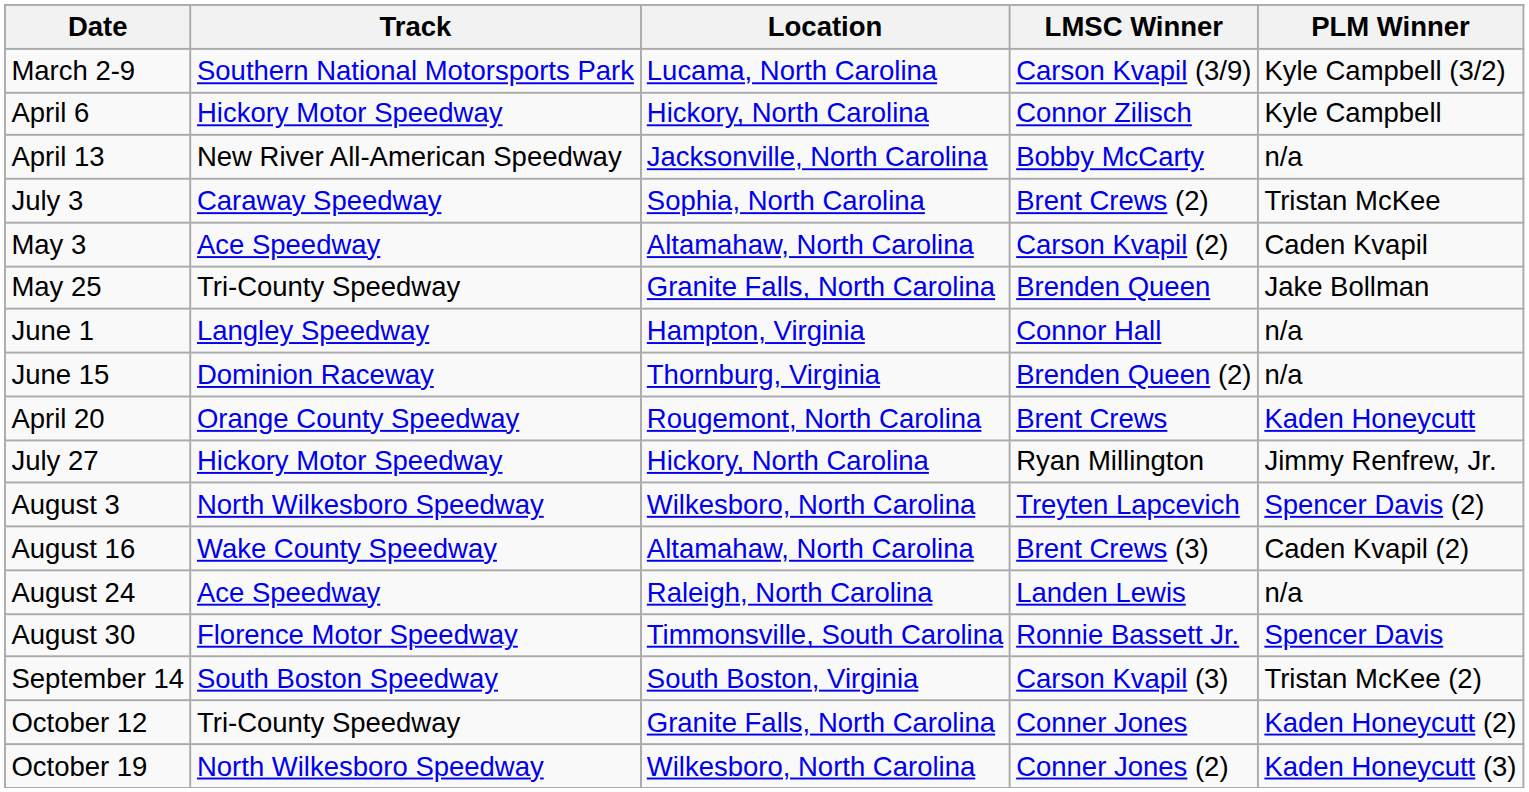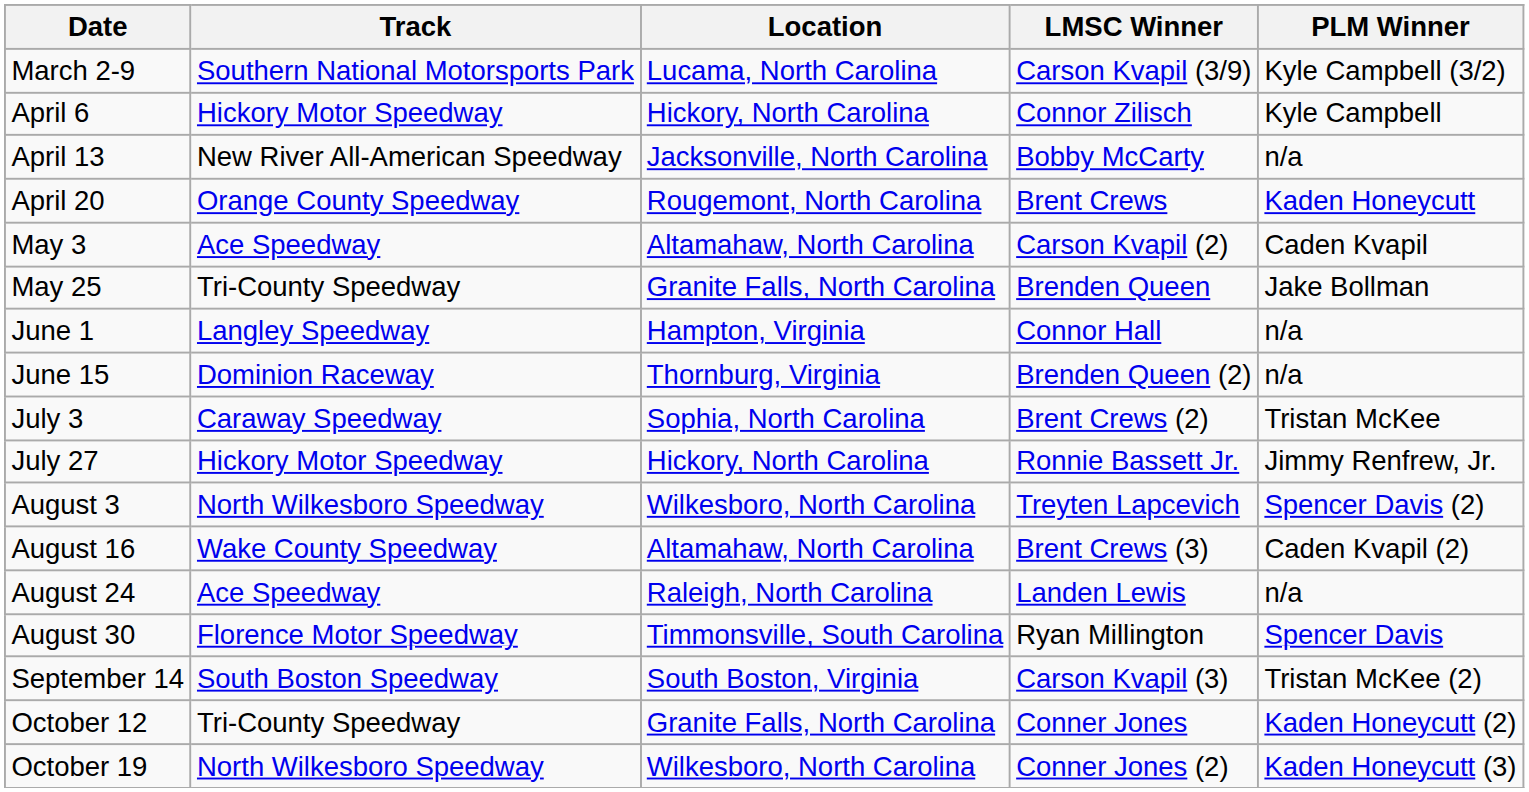rows swapped: April 20 <-> July 3
July 27 | LMSC Winner: Ryan Millington -> Ronnie Bassett Jr.
August 30 | LMSC Winner: Ronnie Bassett Jr. -> Ryan Millington
